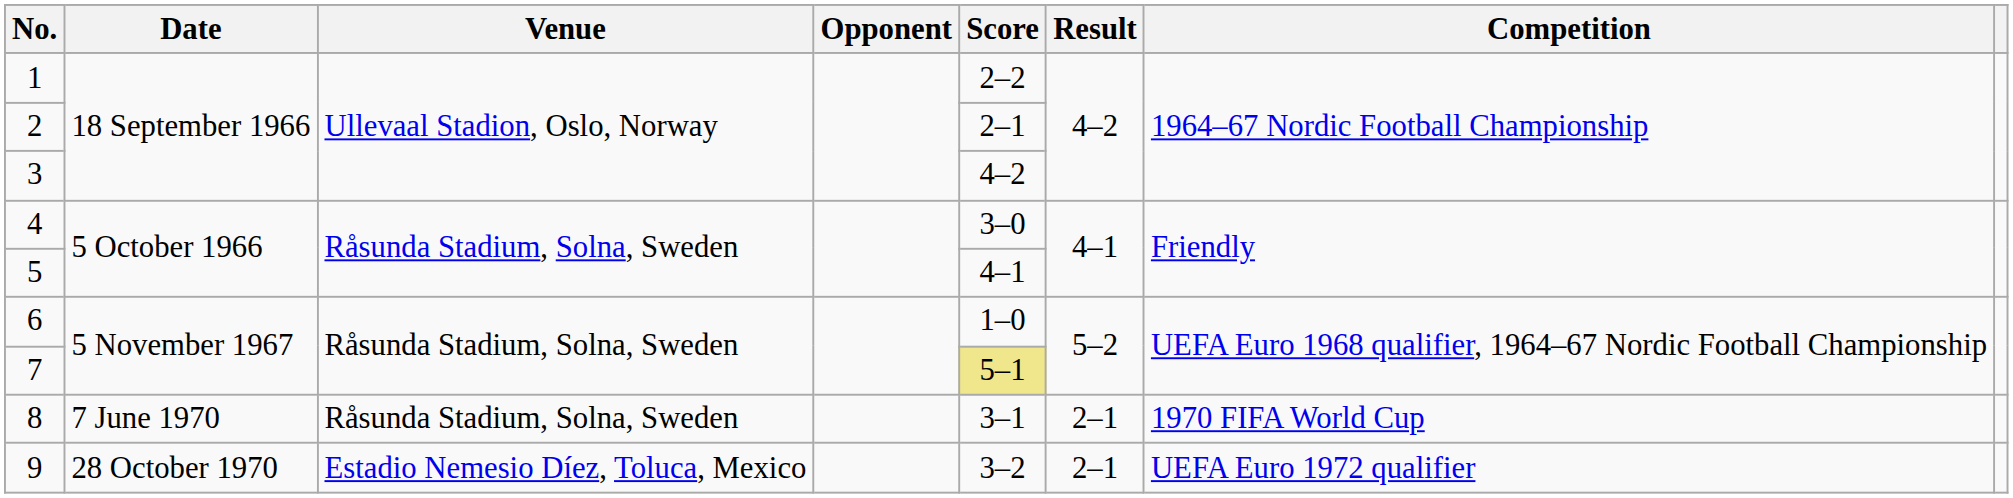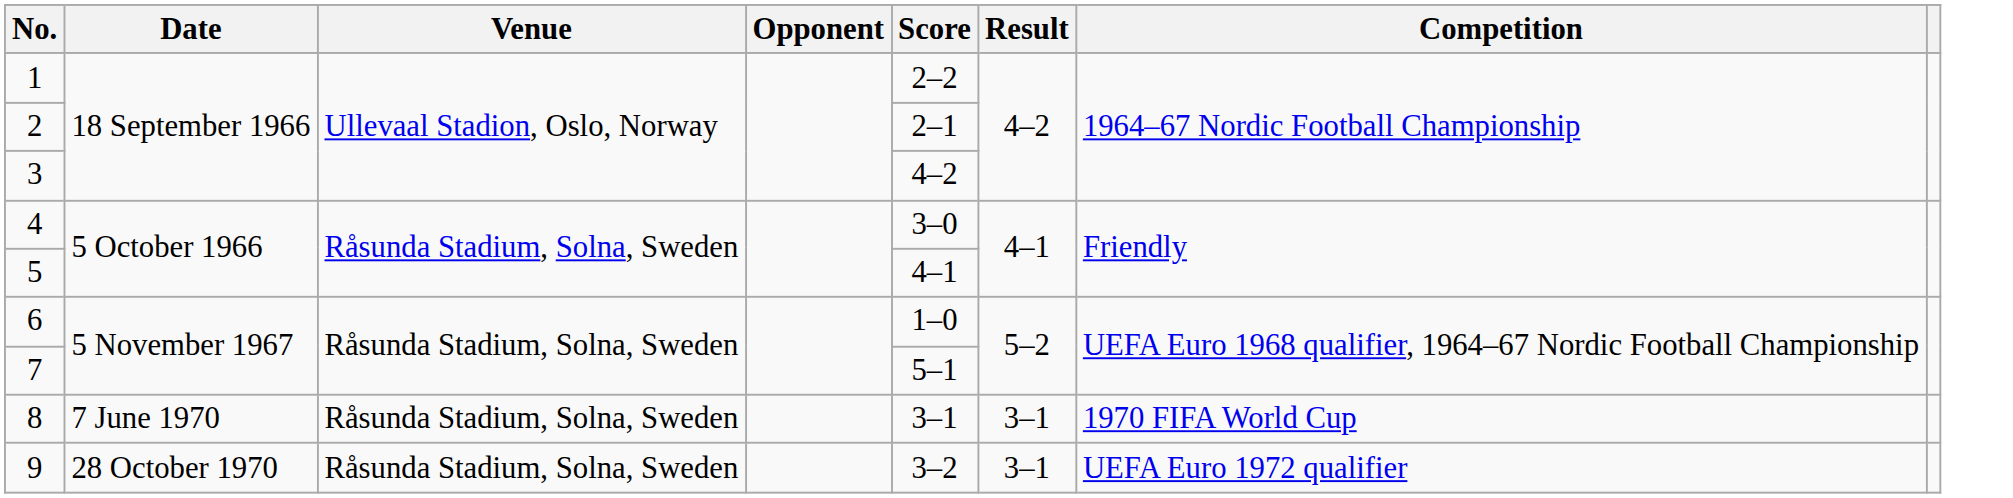7 | Score: khaki background -> no background
8 | Result: 2–1 -> 3–1
9 | Venue: Estadio Nemesio Díez, Toluca, Mexico -> Råsunda Stadium, Solna, Sweden
9 | Result: 2–1 -> 3–1
